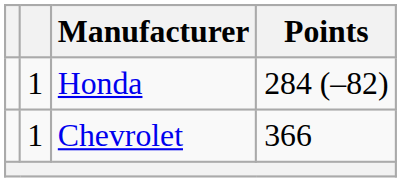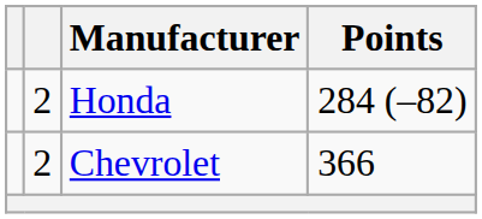Honda | column 2: 1 -> 2
Chevrolet | column 2: 1 -> 2
